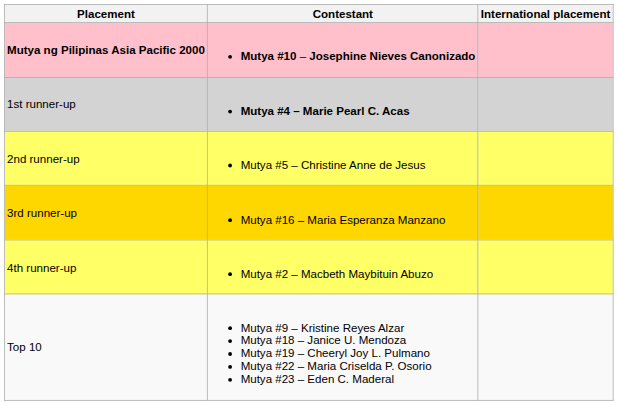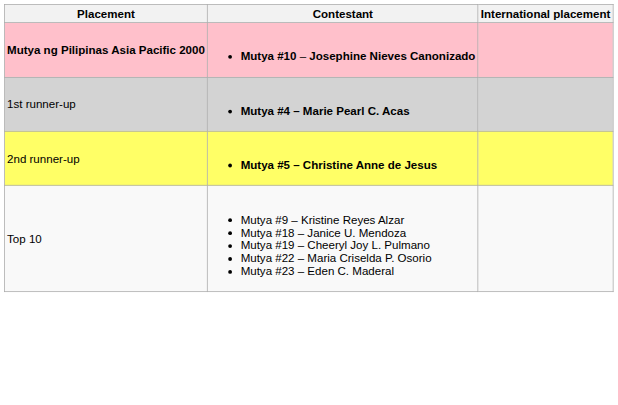2nd runner-up | Contestant: normal -> bold
- row: 3rd runner-up | Mutya #16 – Maria Esperanza Manzano
- row: 4th runner-up | Mutya #2 – Macbeth Maybituin Abuzo
